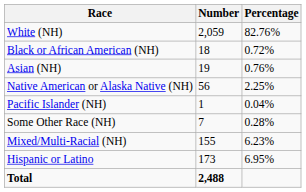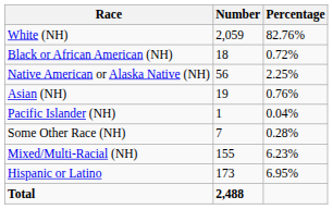rows swapped: Native American or Alaska Native (NH) <-> Asian (NH)
